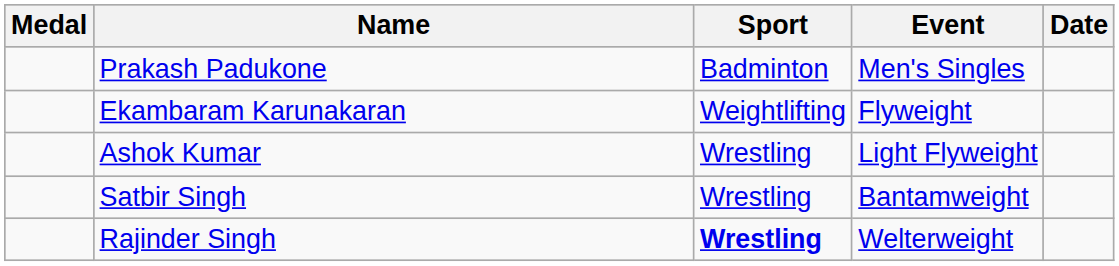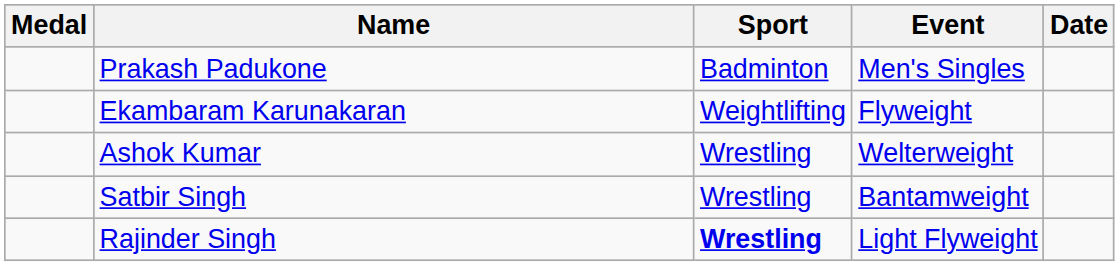Ashok Kumar | Event: Light Flyweight -> Welterweight
Rajinder Singh | Event: Welterweight -> Light Flyweight
